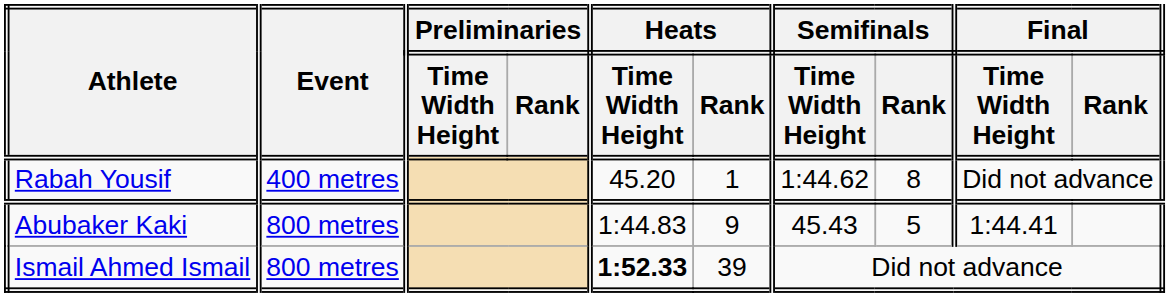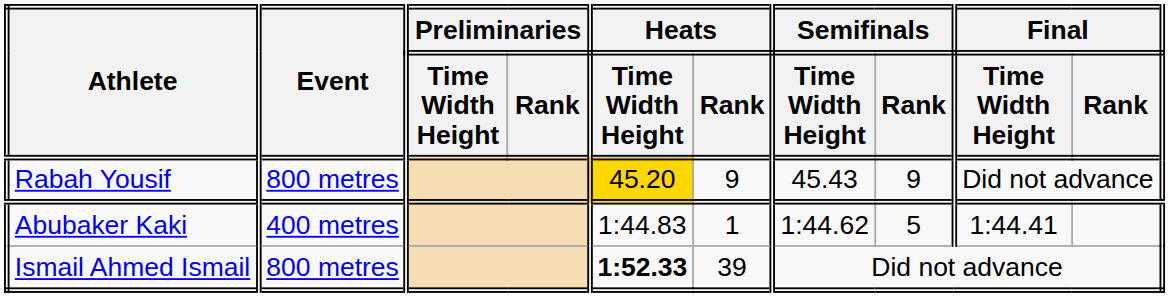Rabah Yousif | Event: 400 metres -> 800 metres
Rabah Yousif | Heats / Time Width Height: no background -> gold background
Rabah Yousif | Heats / Rank: 1 -> 9
Rabah Yousif | Semifinals / Time Width Height: 1:44.62 -> 45.43
Rabah Yousif | Semifinals / Rank: 8 -> 9
Abubaker Kaki | Event: 800 metres -> 400 metres
Abubaker Kaki | Heats / Rank: 9 -> 1
Abubaker Kaki | Semifinals / Time Width Height: 45.43 -> 1:44.62
